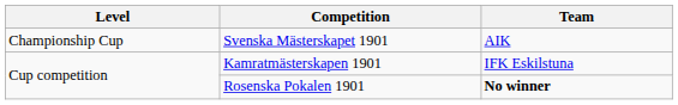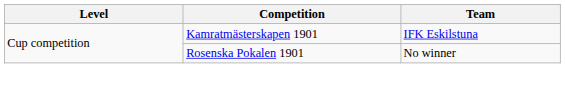- row: Championship Cup | Svenska Mästerskapet 1901 | AIK
Rosenska Pokalen 1901 | Team: bold -> normal
